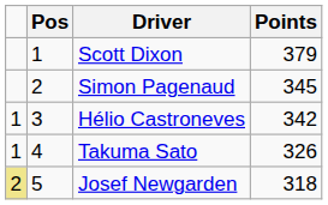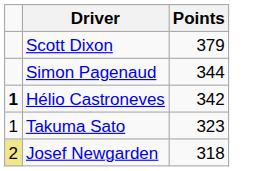- column: Pos | 1 | 2 | 3 | 4 | 5
Simon Pagenaud | Points: 345 -> 344
Hélio Castroneves | column 1: normal -> bold
Takuma Sato | Points: 326 -> 323
